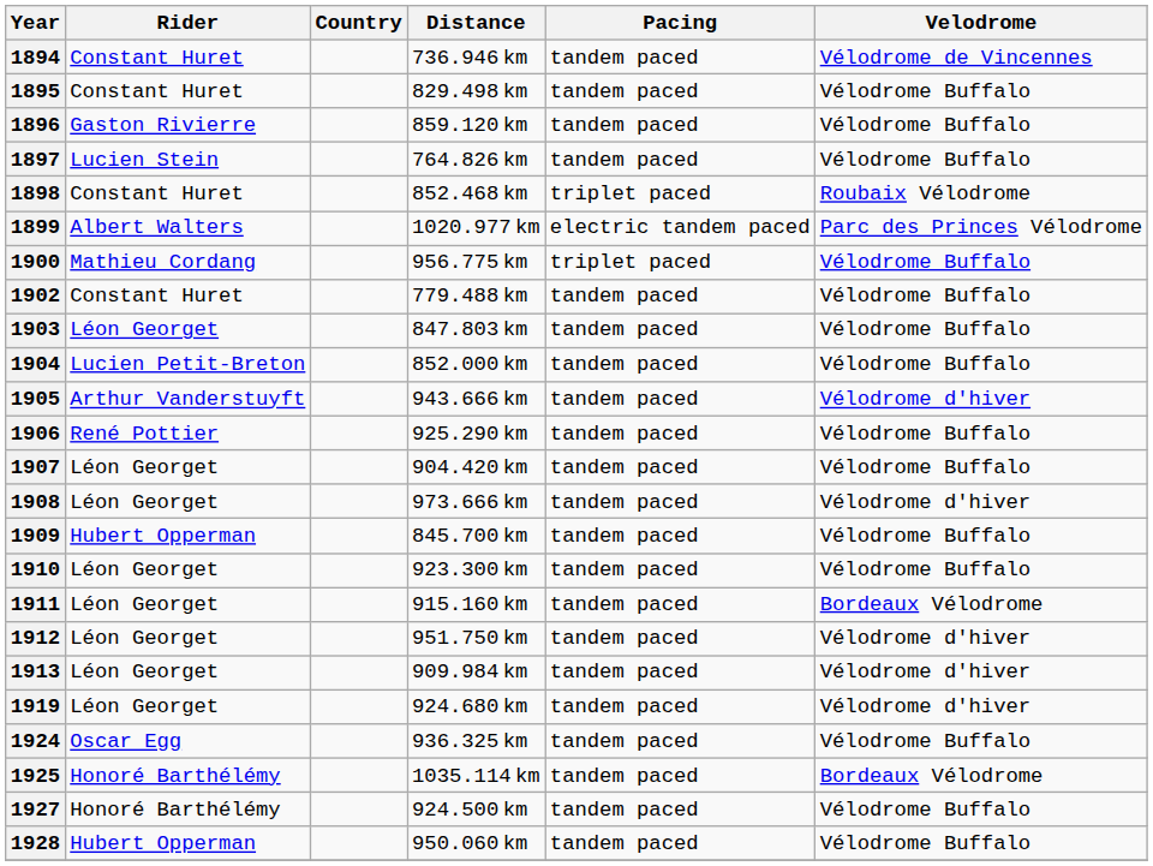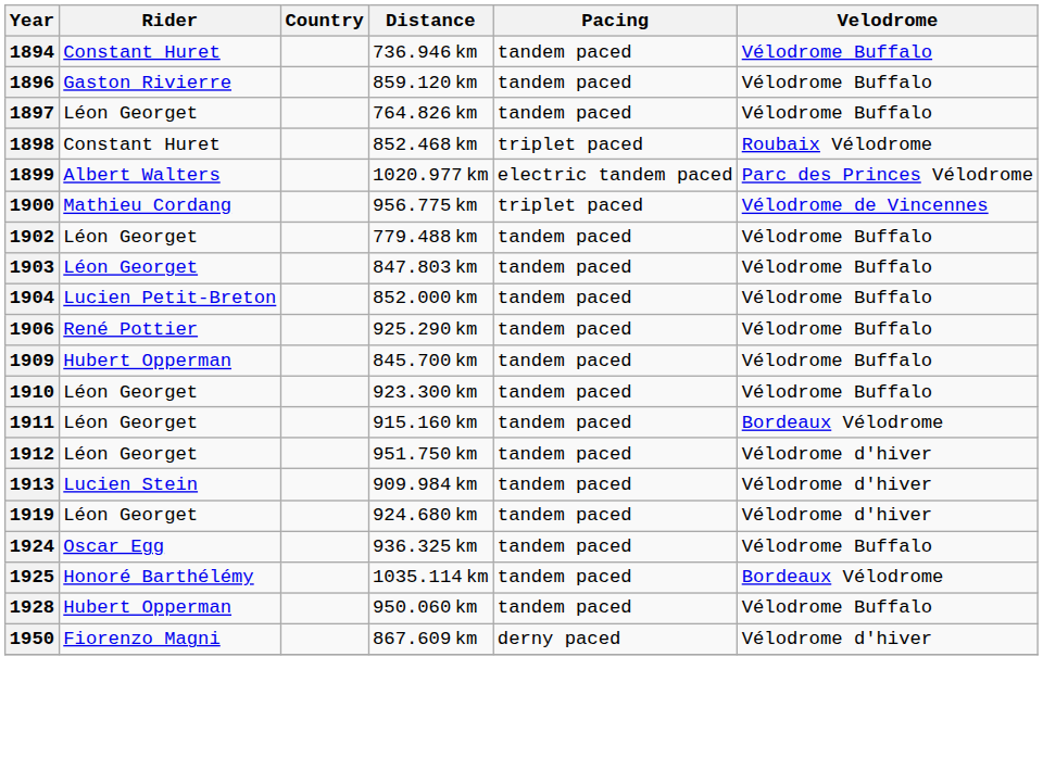1894 | Velodrome: Vélodrome de Vincennes -> Vélodrome Buffalo
- row: 1895 | Constant Huret | 829.498 km | tandem paced | Vélodrome Buffalo
1897 | Rider: Lucien Stein -> Léon Georget
1900 | Velodrome: Vélodrome Buffalo -> Vélodrome de Vincennes
1902 | Rider: Constant Huret -> Léon Georget
- row: 1905 | Arthur Vanderstuyft | 943.666 km | tandem paced | Vélodrome d'hiver
- row: 1907 | Léon Georget | 904.420 km | tandem paced | Vélodrome Buffalo
- row: 1908 | Léon Georget | 973.666 km | tandem paced | Vélodrome d'hiver
1913 | Rider: Léon Georget -> Lucien Stein
- row: 1927 | Honoré Barthélémy | 924.500 km | tandem paced | Vélodrome Buffalo
+ row: 1950 | Fiorenzo Magni | 867.609 km | derny paced | Vélodrome d'hiver
